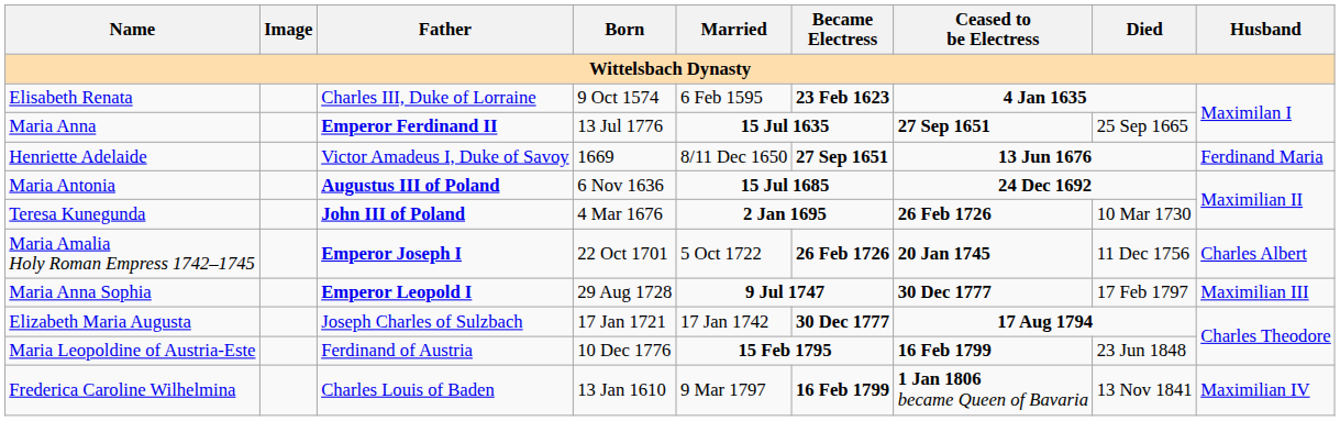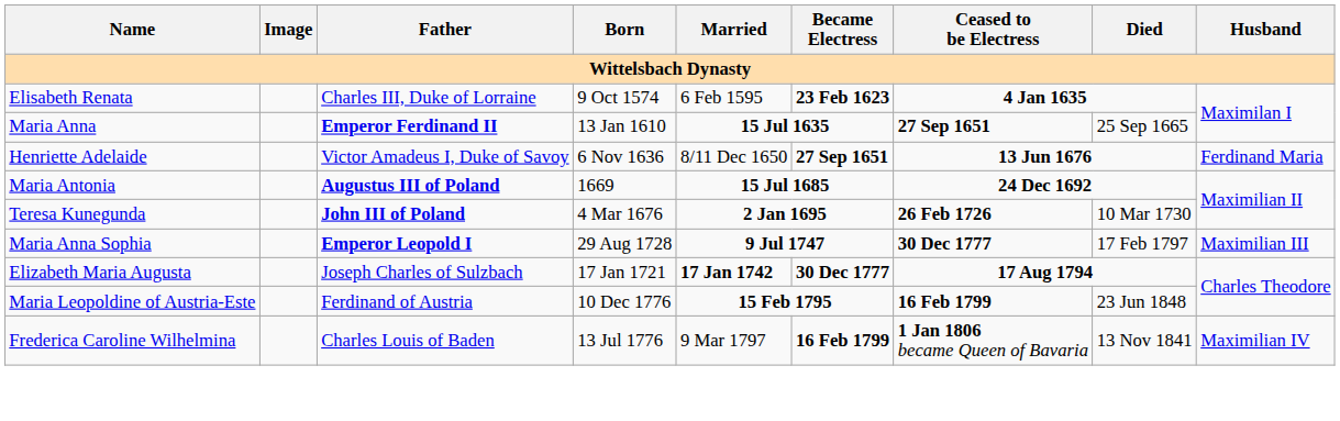Maria Anna | Born: 13 Jul 1776 -> 13 Jan 1610
Henriette Adelaide | Born: 1669 -> 6 Nov 1636
Maria Antonia | Born: 6 Nov 1636 -> 1669
- row: Maria Amalia Holy Roman Empress 1742–1745 | Emperor Joseph I | 22 Oct 1701 | 5 Oct 1722 | 26 Feb 1726 | 20 Jan 1745 | 11 Dec 1756 | Charles Albert
Elizabeth Maria Augusta | Married: normal -> bold
Frederica Caroline Wilhelmina | Born: 13 Jan 1610 -> 13 Jul 1776
